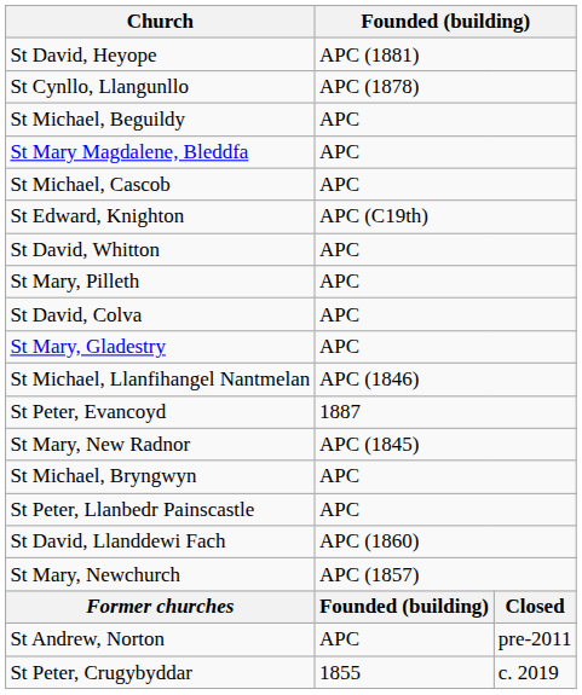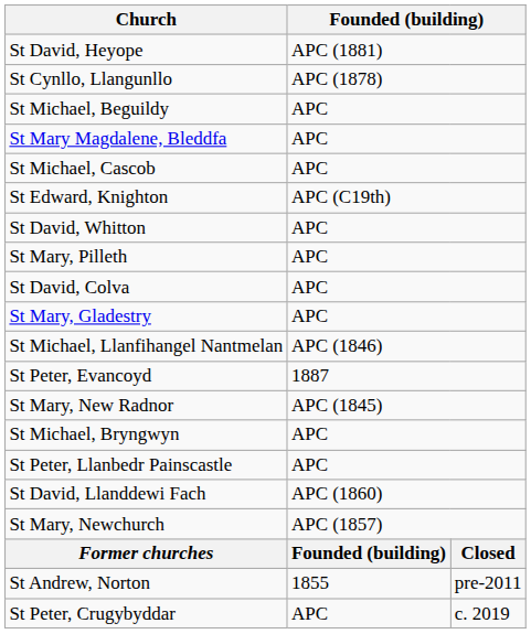St Andrew, Norton | column 2: APC -> 1855
St Peter, Crugybyddar | column 2: 1855 -> APC
